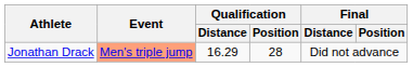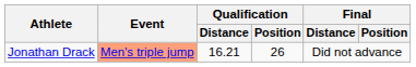Jonathan Drack | Qualification / Distance: 16.29 -> 16.21
Jonathan Drack | Qualification / Position: 28 -> 26
